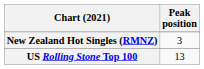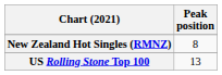New Zealand Hot Singles (RMNZ) | Peak position: 3 -> 8
